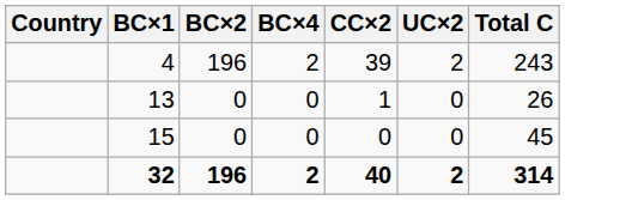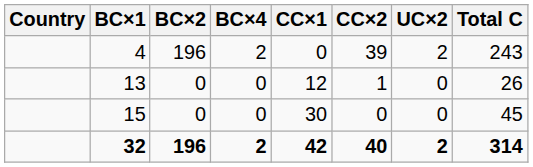+ column: CC×1 | 0 | 12 | 30 | 42
